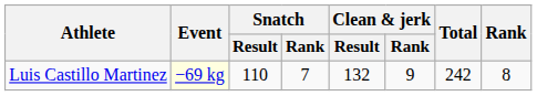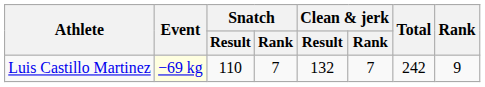Luis Castillo Martinez | Clean & jerk / Rank: 9 -> 7
Luis Castillo Martinez | Rank: 8 -> 9
